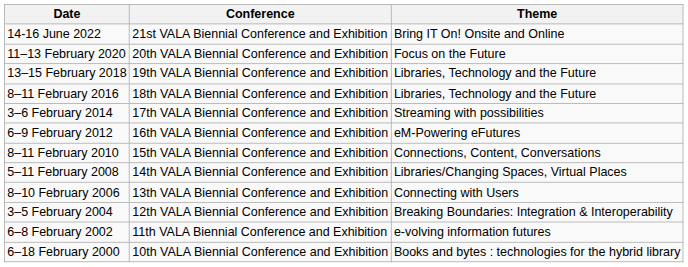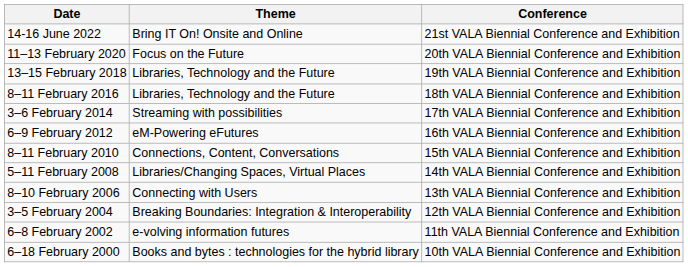columns swapped: Conference <-> Theme
